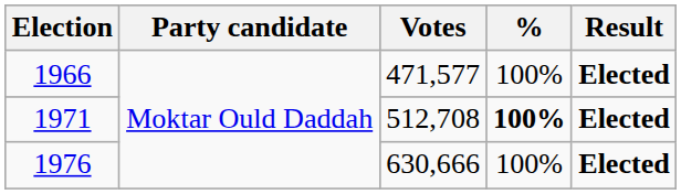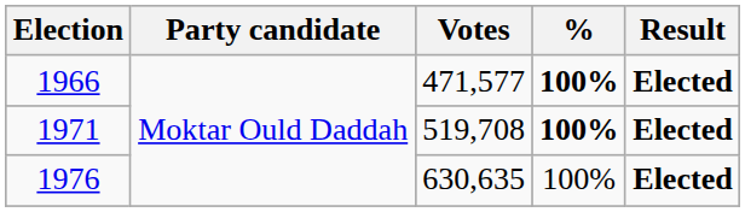1966 | %: normal -> bold
1971 | Votes: 512,708 -> 519,708
1976 | Votes: 630,666 -> 630,635
